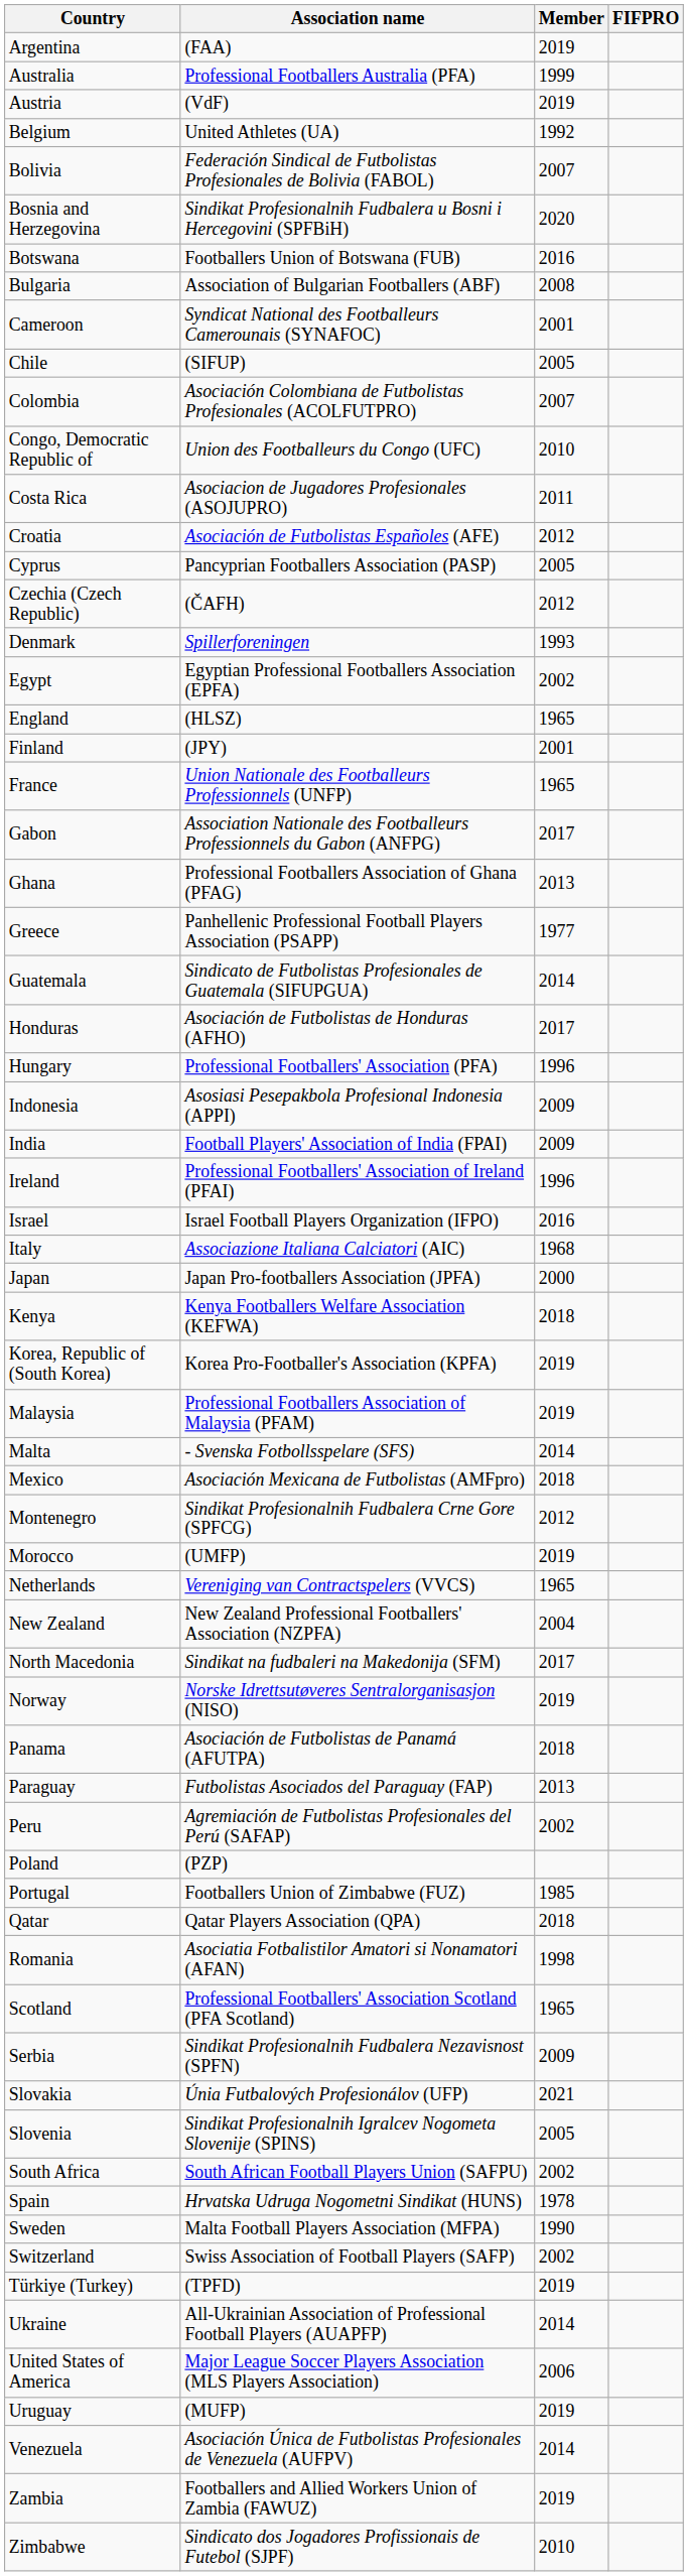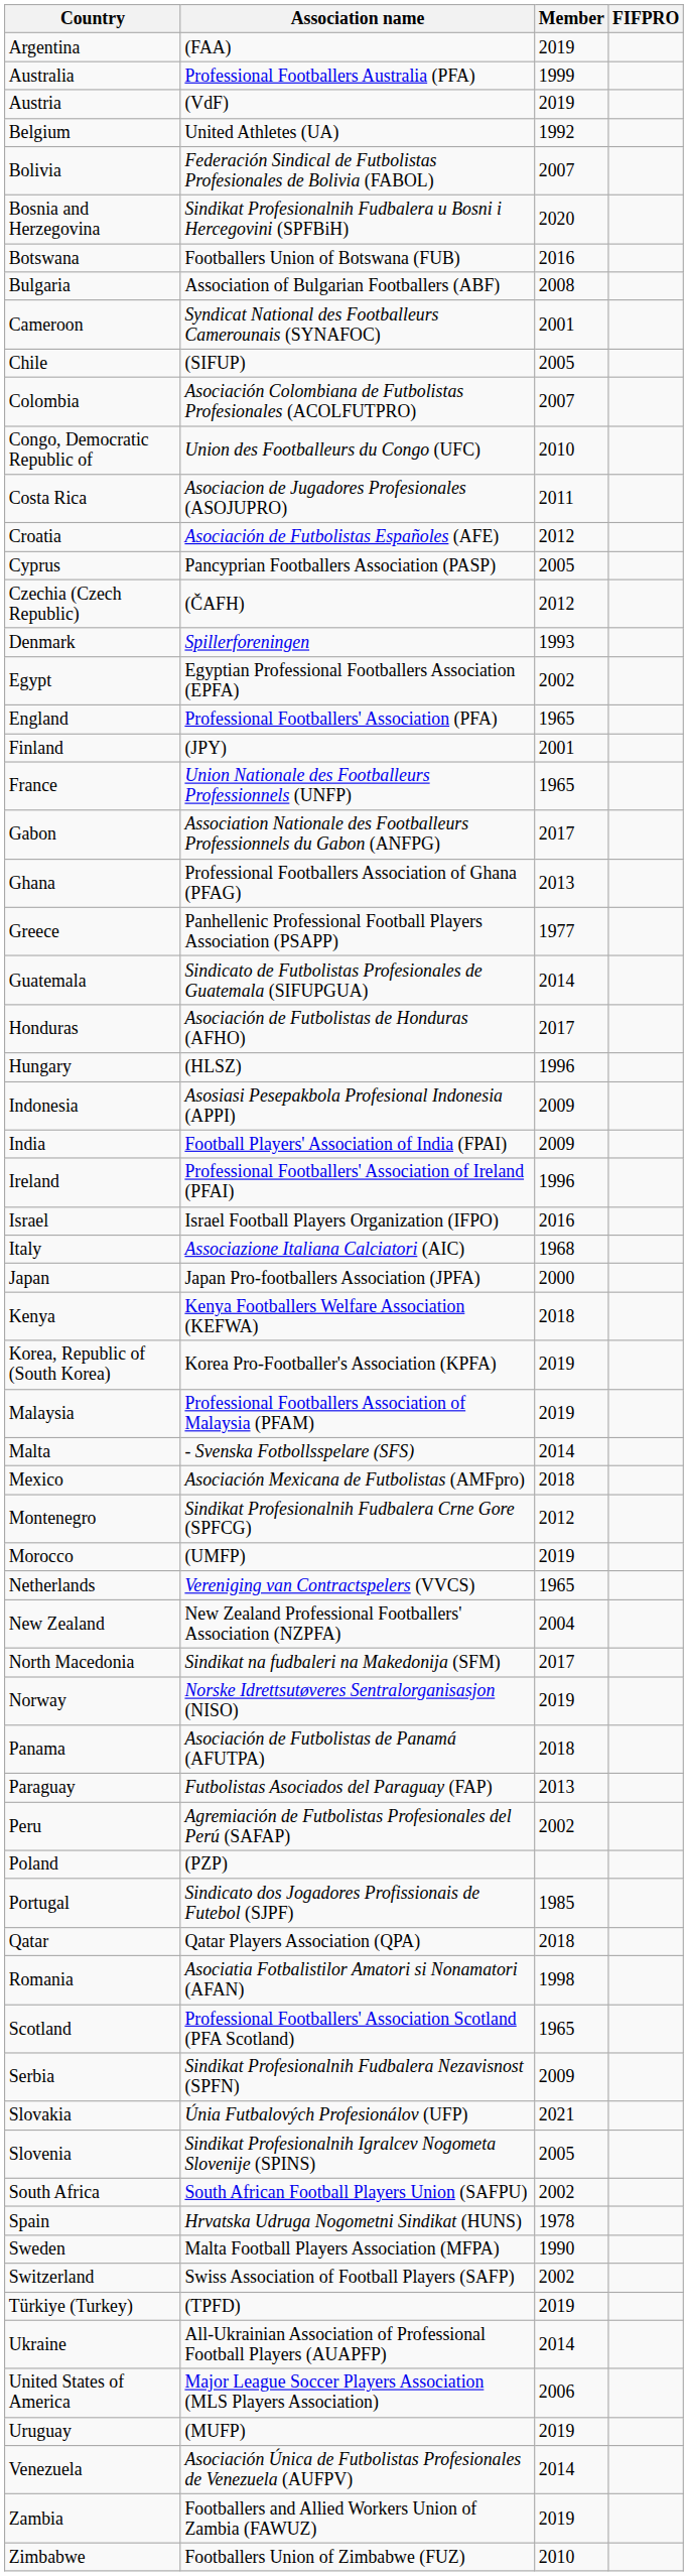England | Association name: (HLSZ) -> Professional Footballers' Association (PFA)
Hungary | Association name: Professional Footballers' Association (PFA) -> (HLSZ)
Portugal | Association name: Footballers Union of Zimbabwe (FUZ) -> Sindicato dos Jogadores Profissionais de Futebol (SJPF)
Zimbabwe | Association name: Sindicato dos Jogadores Profissionais de Futebol (SJPF) -> Footballers Union of Zimbabwe (FUZ)
